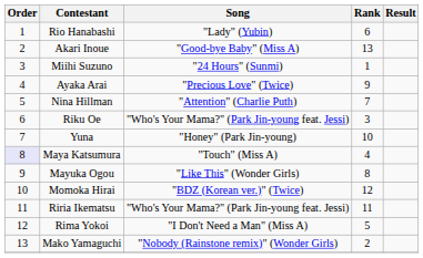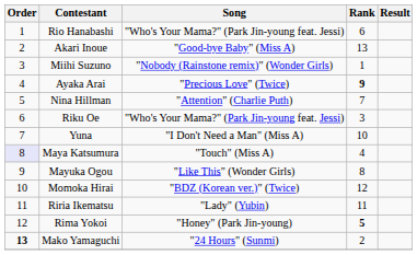Rio Hanabashi | Song: "Lady" (Yubin) -> "Who's Your Mama?" (Park Jin-young feat. Jessi)
Miihi Suzuno | Song: "24 Hours" (Sunmi) -> "Nobody (Rainstone remix)" (Wonder Girls)
Ayaka Arai | Rank: normal -> bold
Yuna | Song: "Honey" (Park Jin-young) -> "I Don't Need a Man" (Miss A)
Riria Ikematsu | Song: "Who's Your Mama?" (Park Jin-young feat. Jessi) -> "Lady" (Yubin)
Rima Yokoi | Song: "I Don't Need a Man" (Miss A) -> "Honey" (Park Jin-young)
Rima Yokoi | Rank: normal -> bold
Mako Yamaguchi | Order: normal -> bold
Mako Yamaguchi | Song: "Nobody (Rainstone remix)" (Wonder Girls) -> "24 Hours" (Sunmi)
